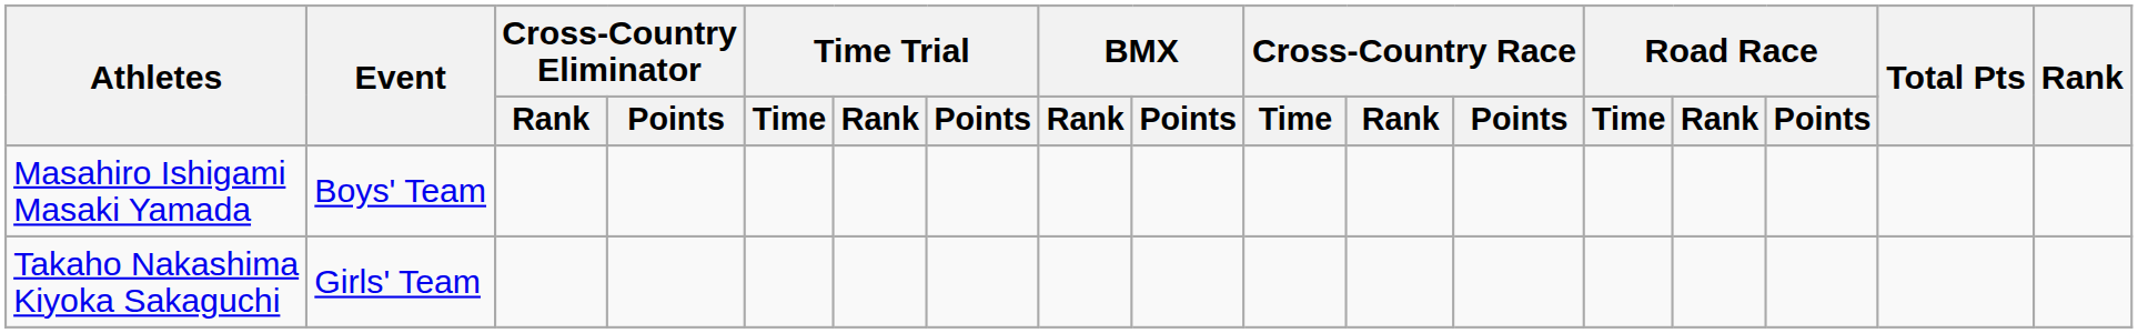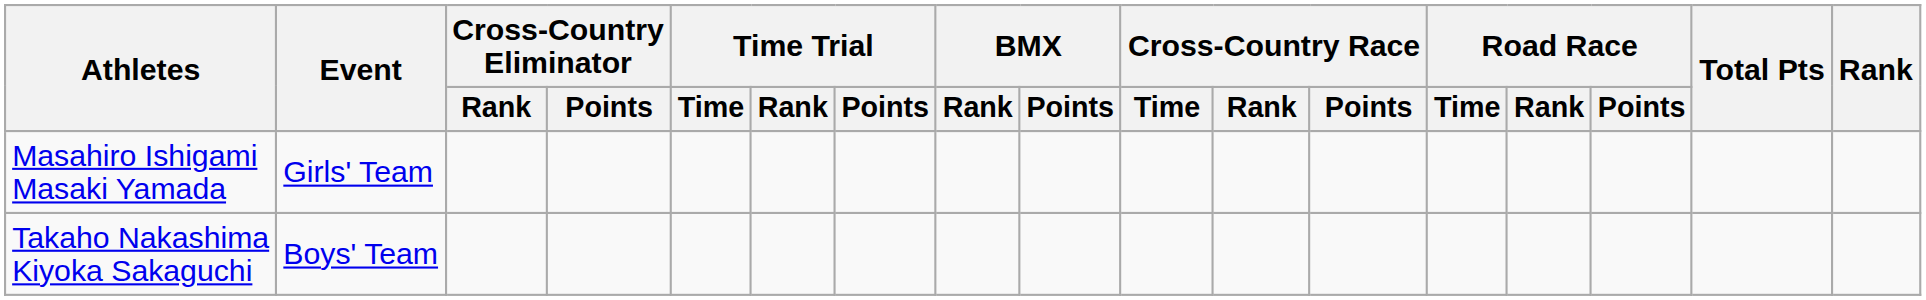Masahiro Ishigami Masaki Yamada | Event: Boys' Team -> Girls' Team
Takaho Nakashima Kiyoka Sakaguchi | Event: Girls' Team -> Boys' Team
